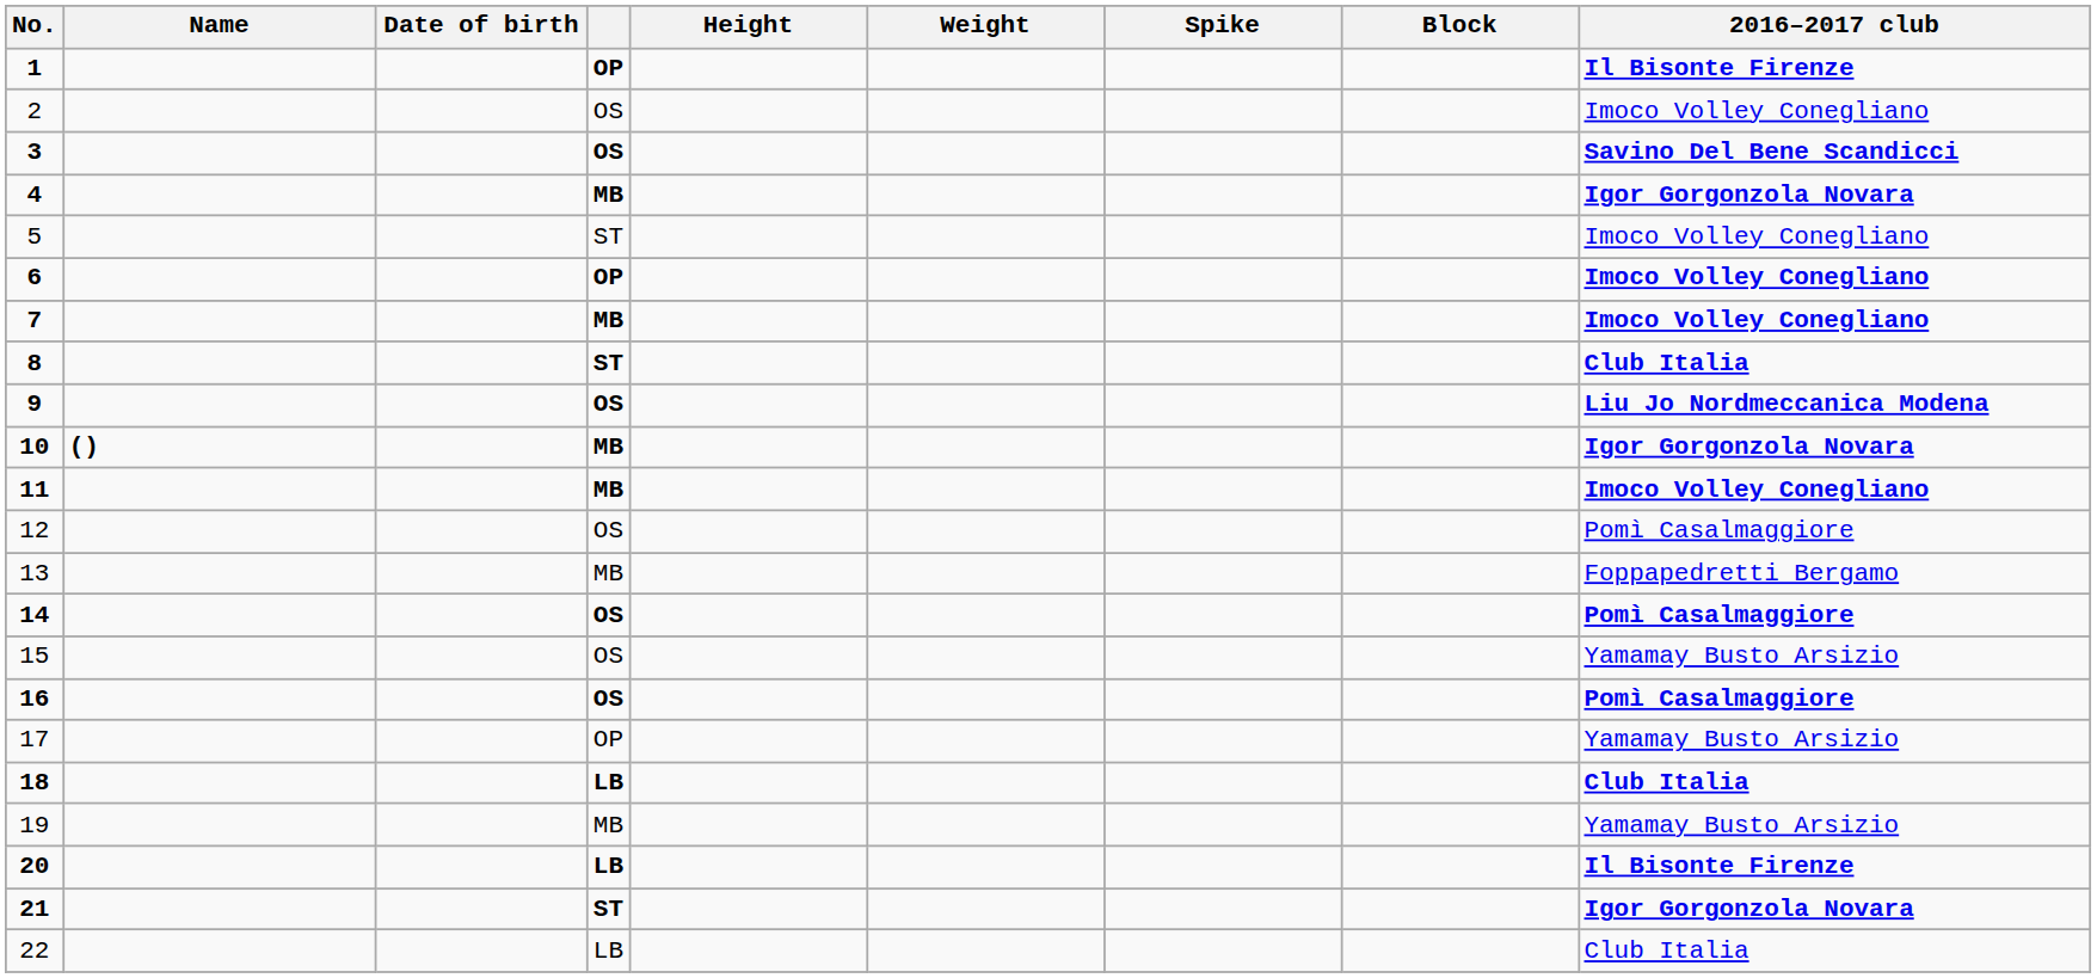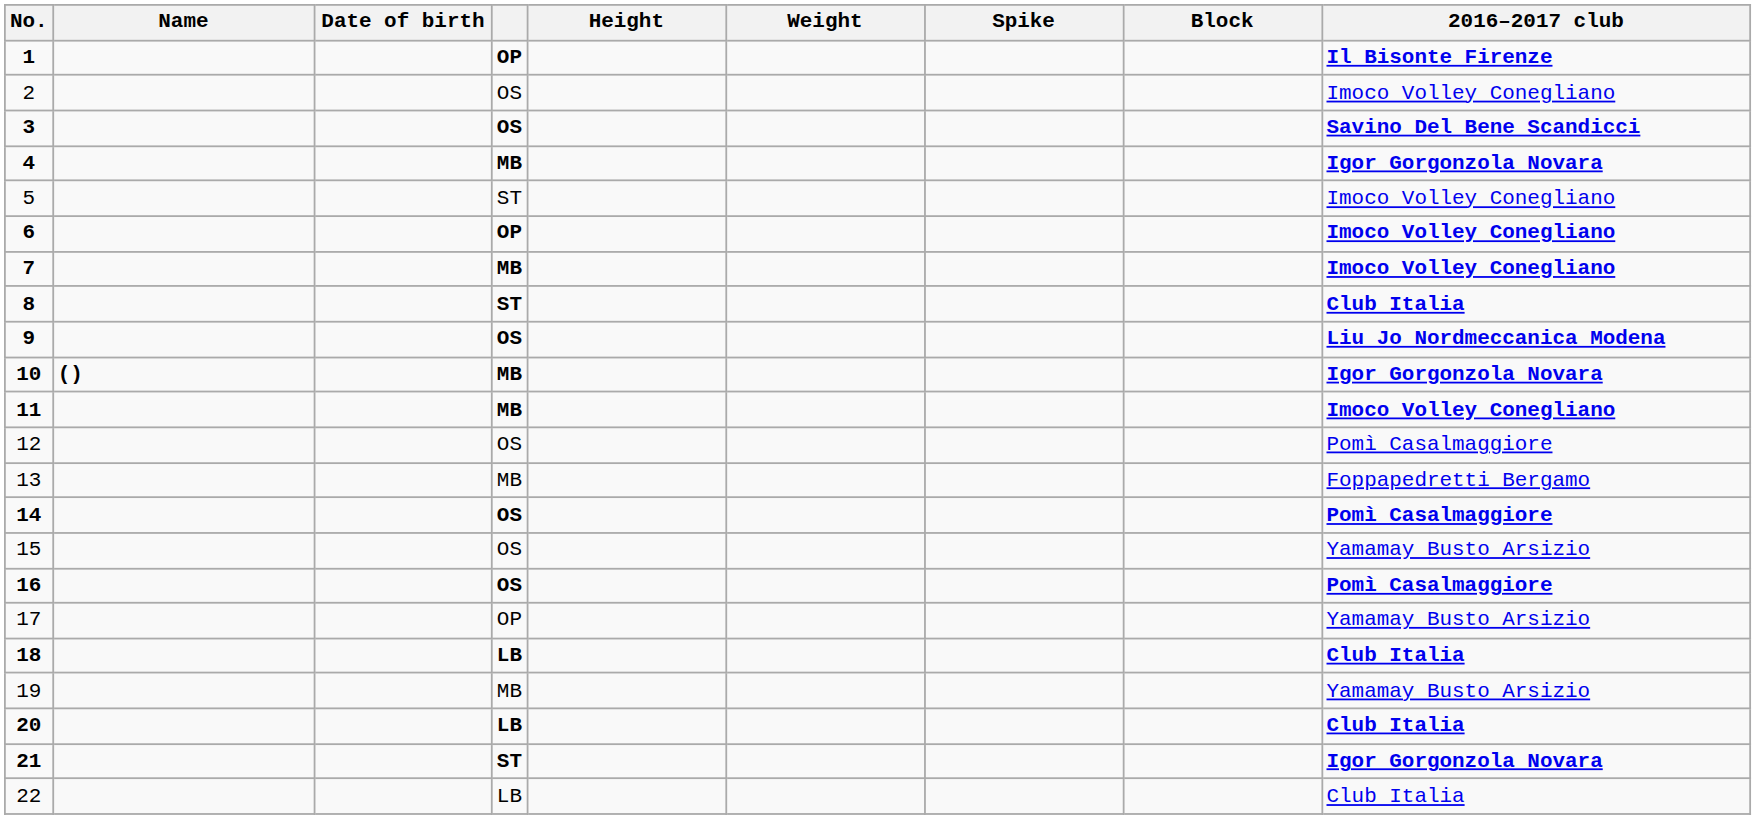20 | 2016–2017 club: Il Bisonte Firenze -> Club Italia
